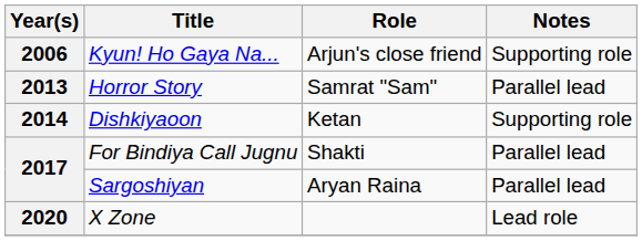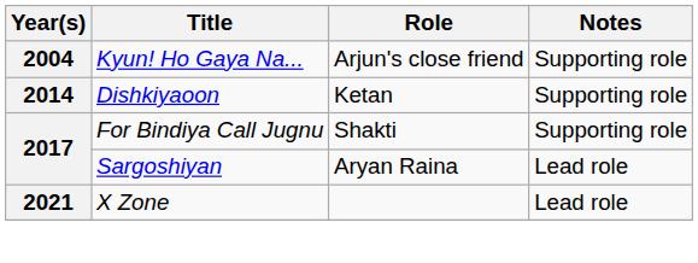Kyun! Ho Gaya Na... | Year(s): 2006 -> 2004
- row: 2013 | Horror Story | Samrat "Sam" | Parallel lead
For Bindiya Call Jugnu | Notes: Parallel lead -> Supporting role
Sargoshiyan | Notes: Parallel lead -> Lead role
X Zone | Year(s): 2020 -> 2021
